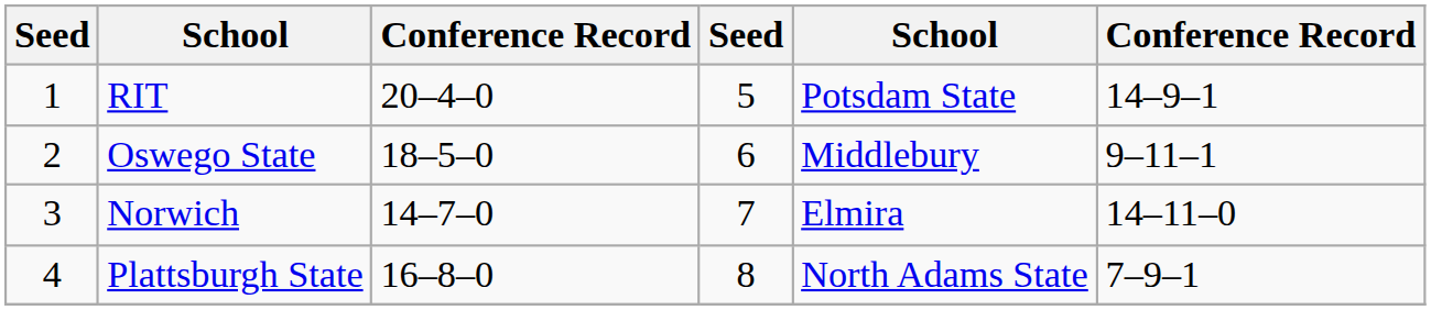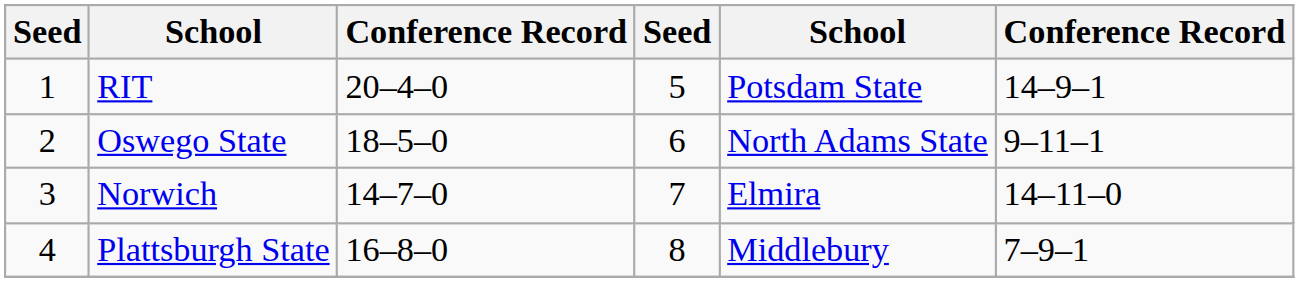Oswego State | column 5: Middlebury -> North Adams State
Plattsburgh State | column 5: North Adams State -> Middlebury
